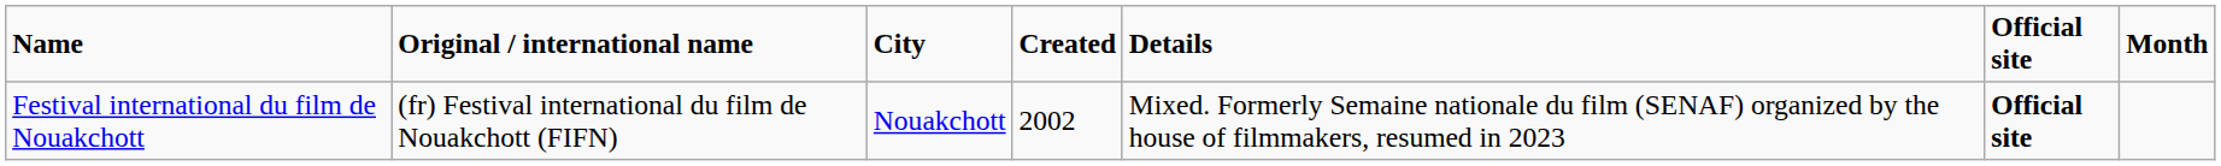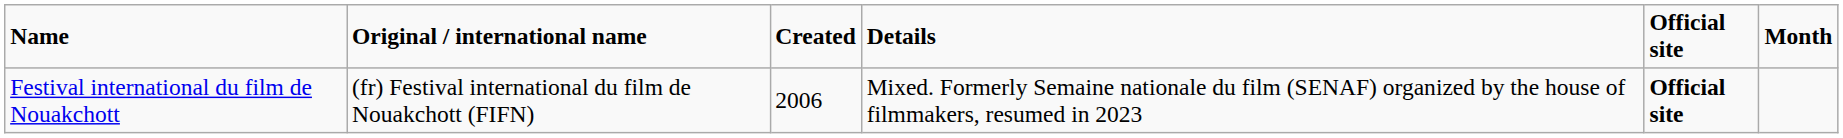- column: City | Nouakchott
Festival international du film de Nouakchott | Created: 2002 -> 2006
